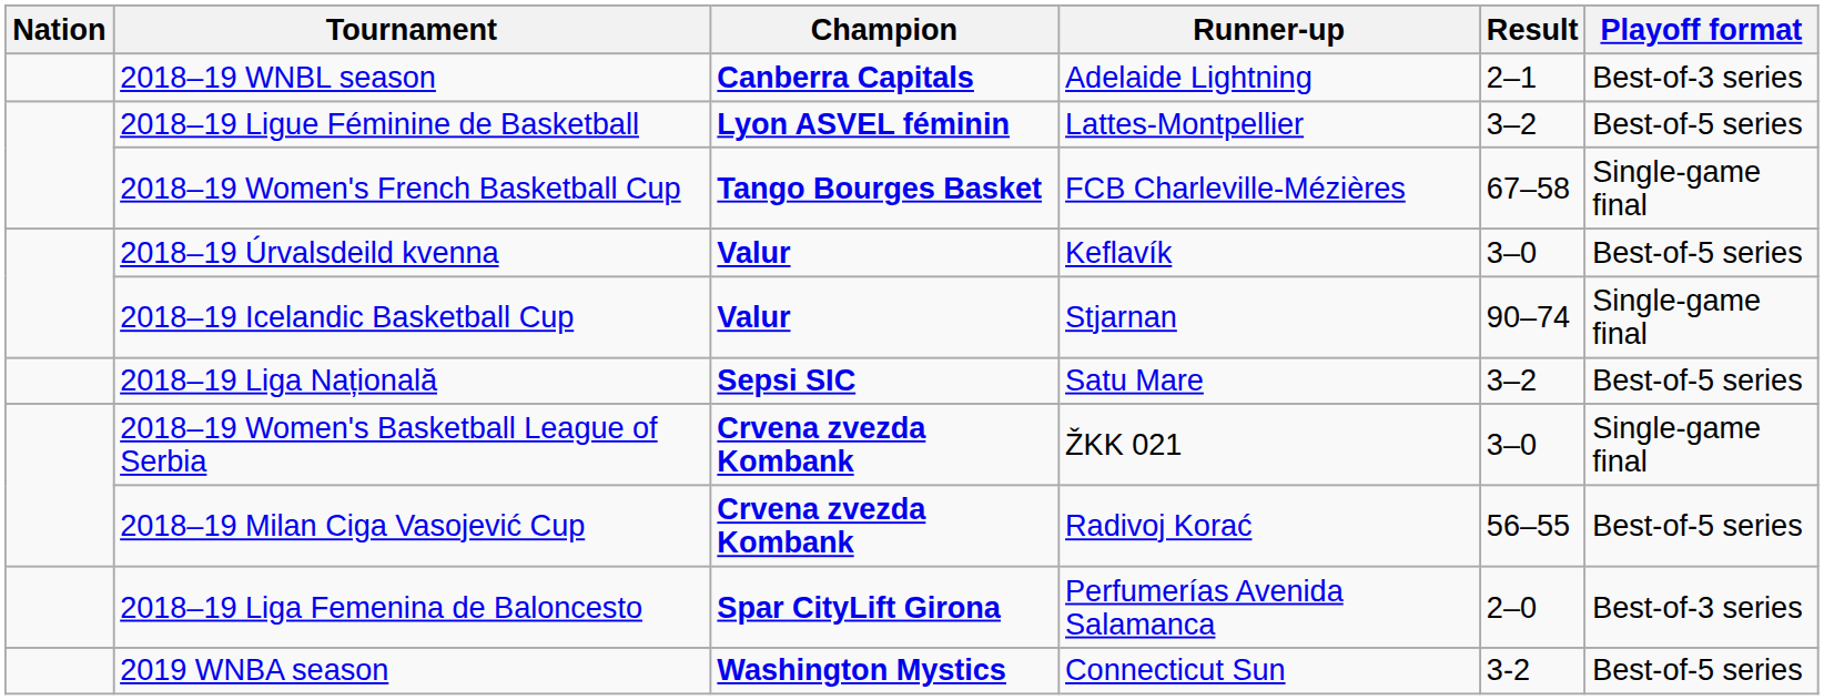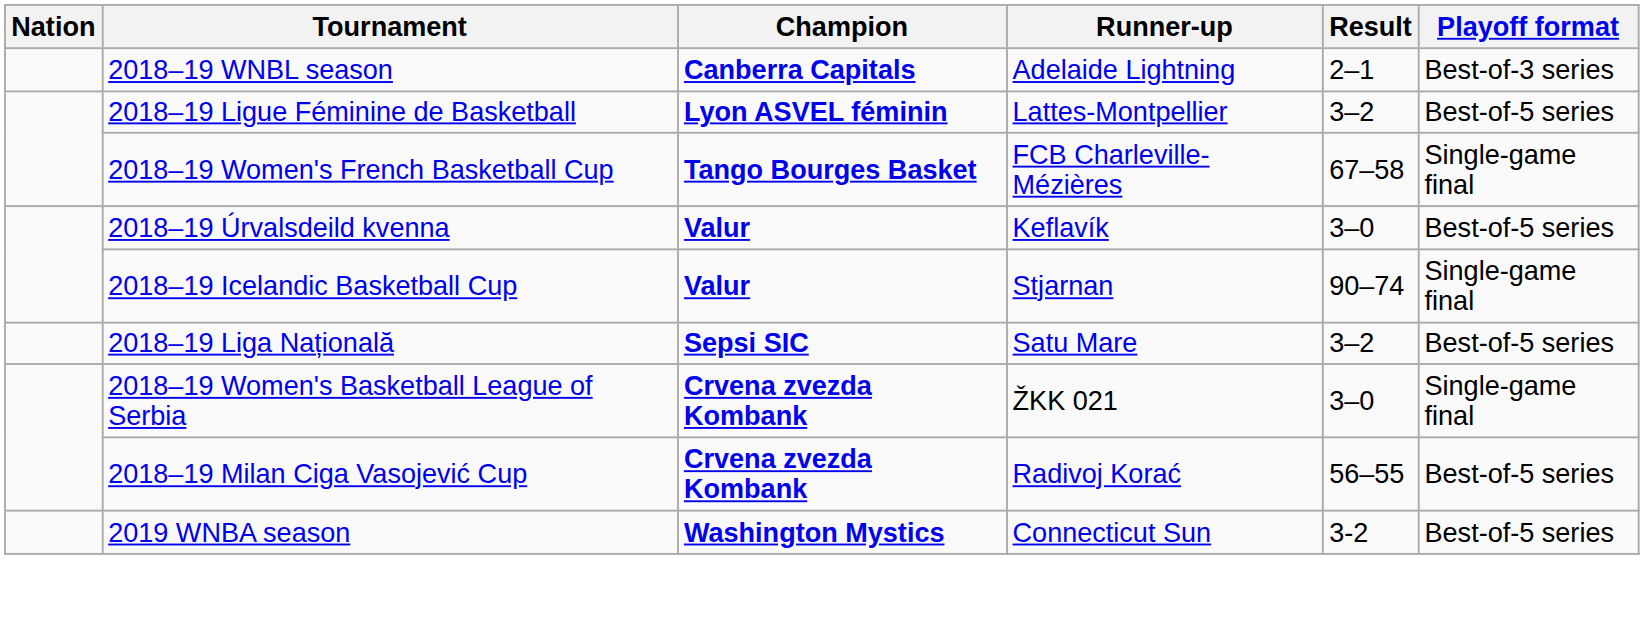- row: 2018–19 Liga Femenina de Baloncesto | Spar CityLift Girona | Perfumerías Avenida Salamanca | 2–0 | Best-of-3 series
